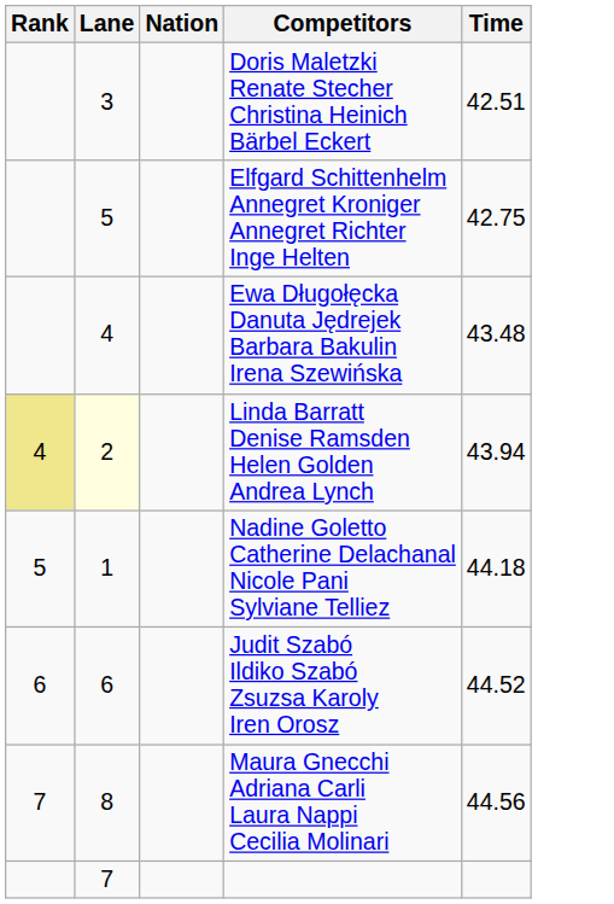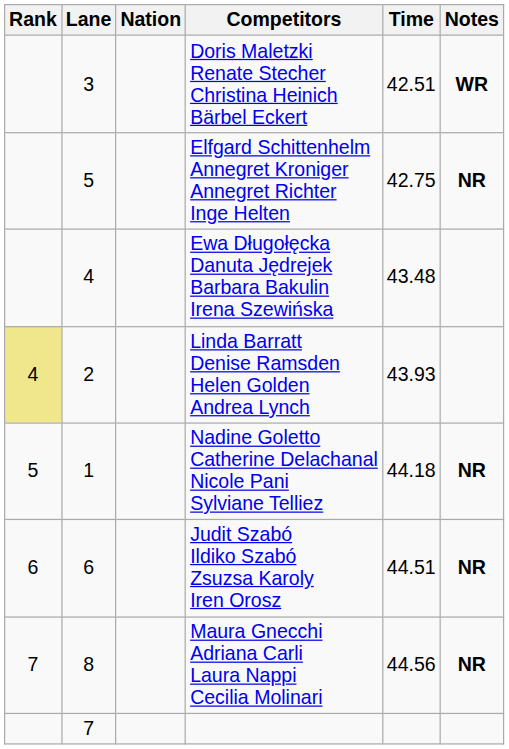+ column: Notes | WR | NR | NR | NR | NR
Linda Barratt Denise Ramsden Helen Golden Andrea Lynch | Lane: lightyellow background -> no background
Linda Barratt Denise Ramsden Helen Golden Andrea Lynch | Time: 43.94 -> 43.93
Judit Szabó Ildiko Szabó Zsuzsa Karoly Iren Orosz | Time: 44.52 -> 44.51
